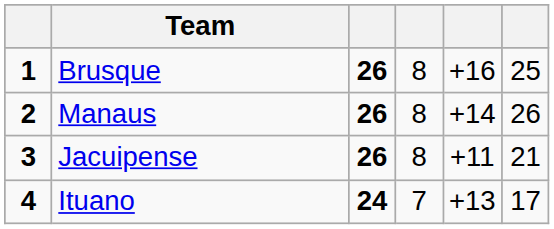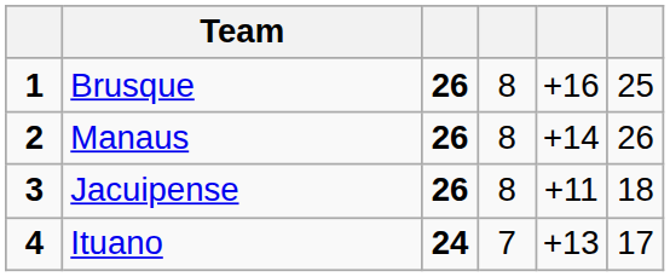Jacuipense | column 6: 21 -> 18
